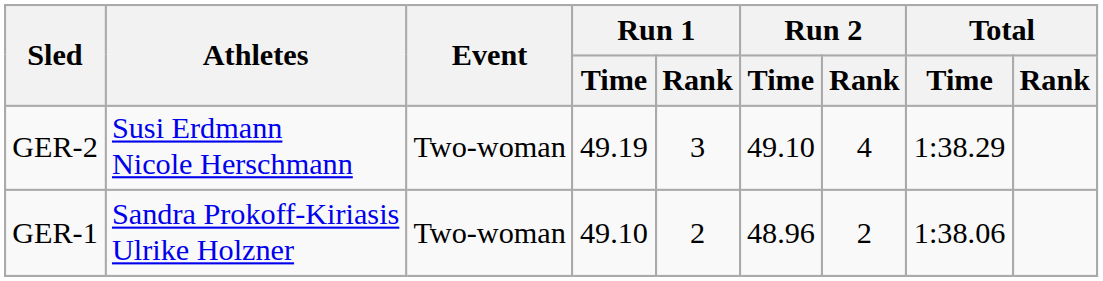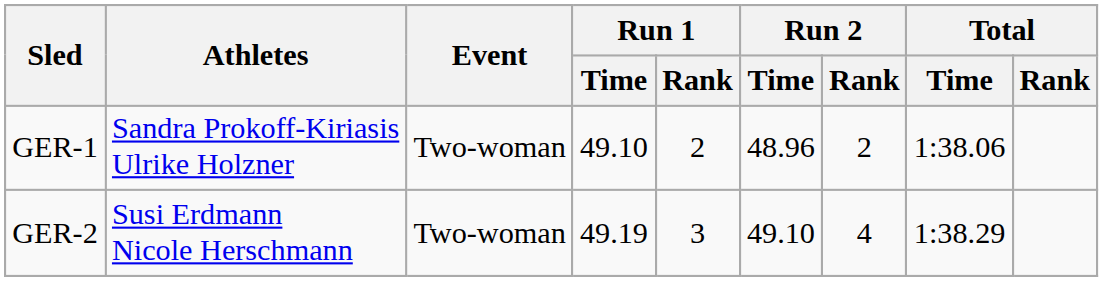rows swapped: GER-1 <-> GER-2
